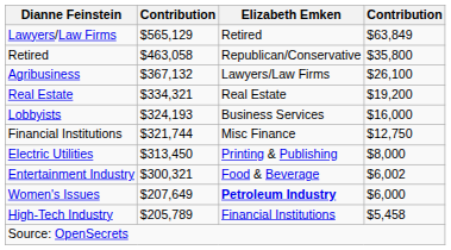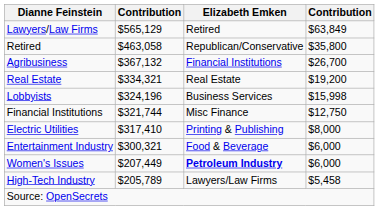Agribusiness | Elizabeth Emken: Lawyers/Law Firms -> Financial Institutions
Agribusiness | column 4: $26,100 -> $26,700
Lobbyists | column 2: $324,193 -> $324,196
Lobbyists | column 4: $16,000 -> $15,998
Electric Utilities | column 2: $313,450 -> $317,410
Entertainment Industry | column 4: $6,002 -> $6,000
Women's Issues | column 2: $207,649 -> $207,449
High-Tech Industry | Elizabeth Emken: Financial Institutions -> Lawyers/Law Firms
